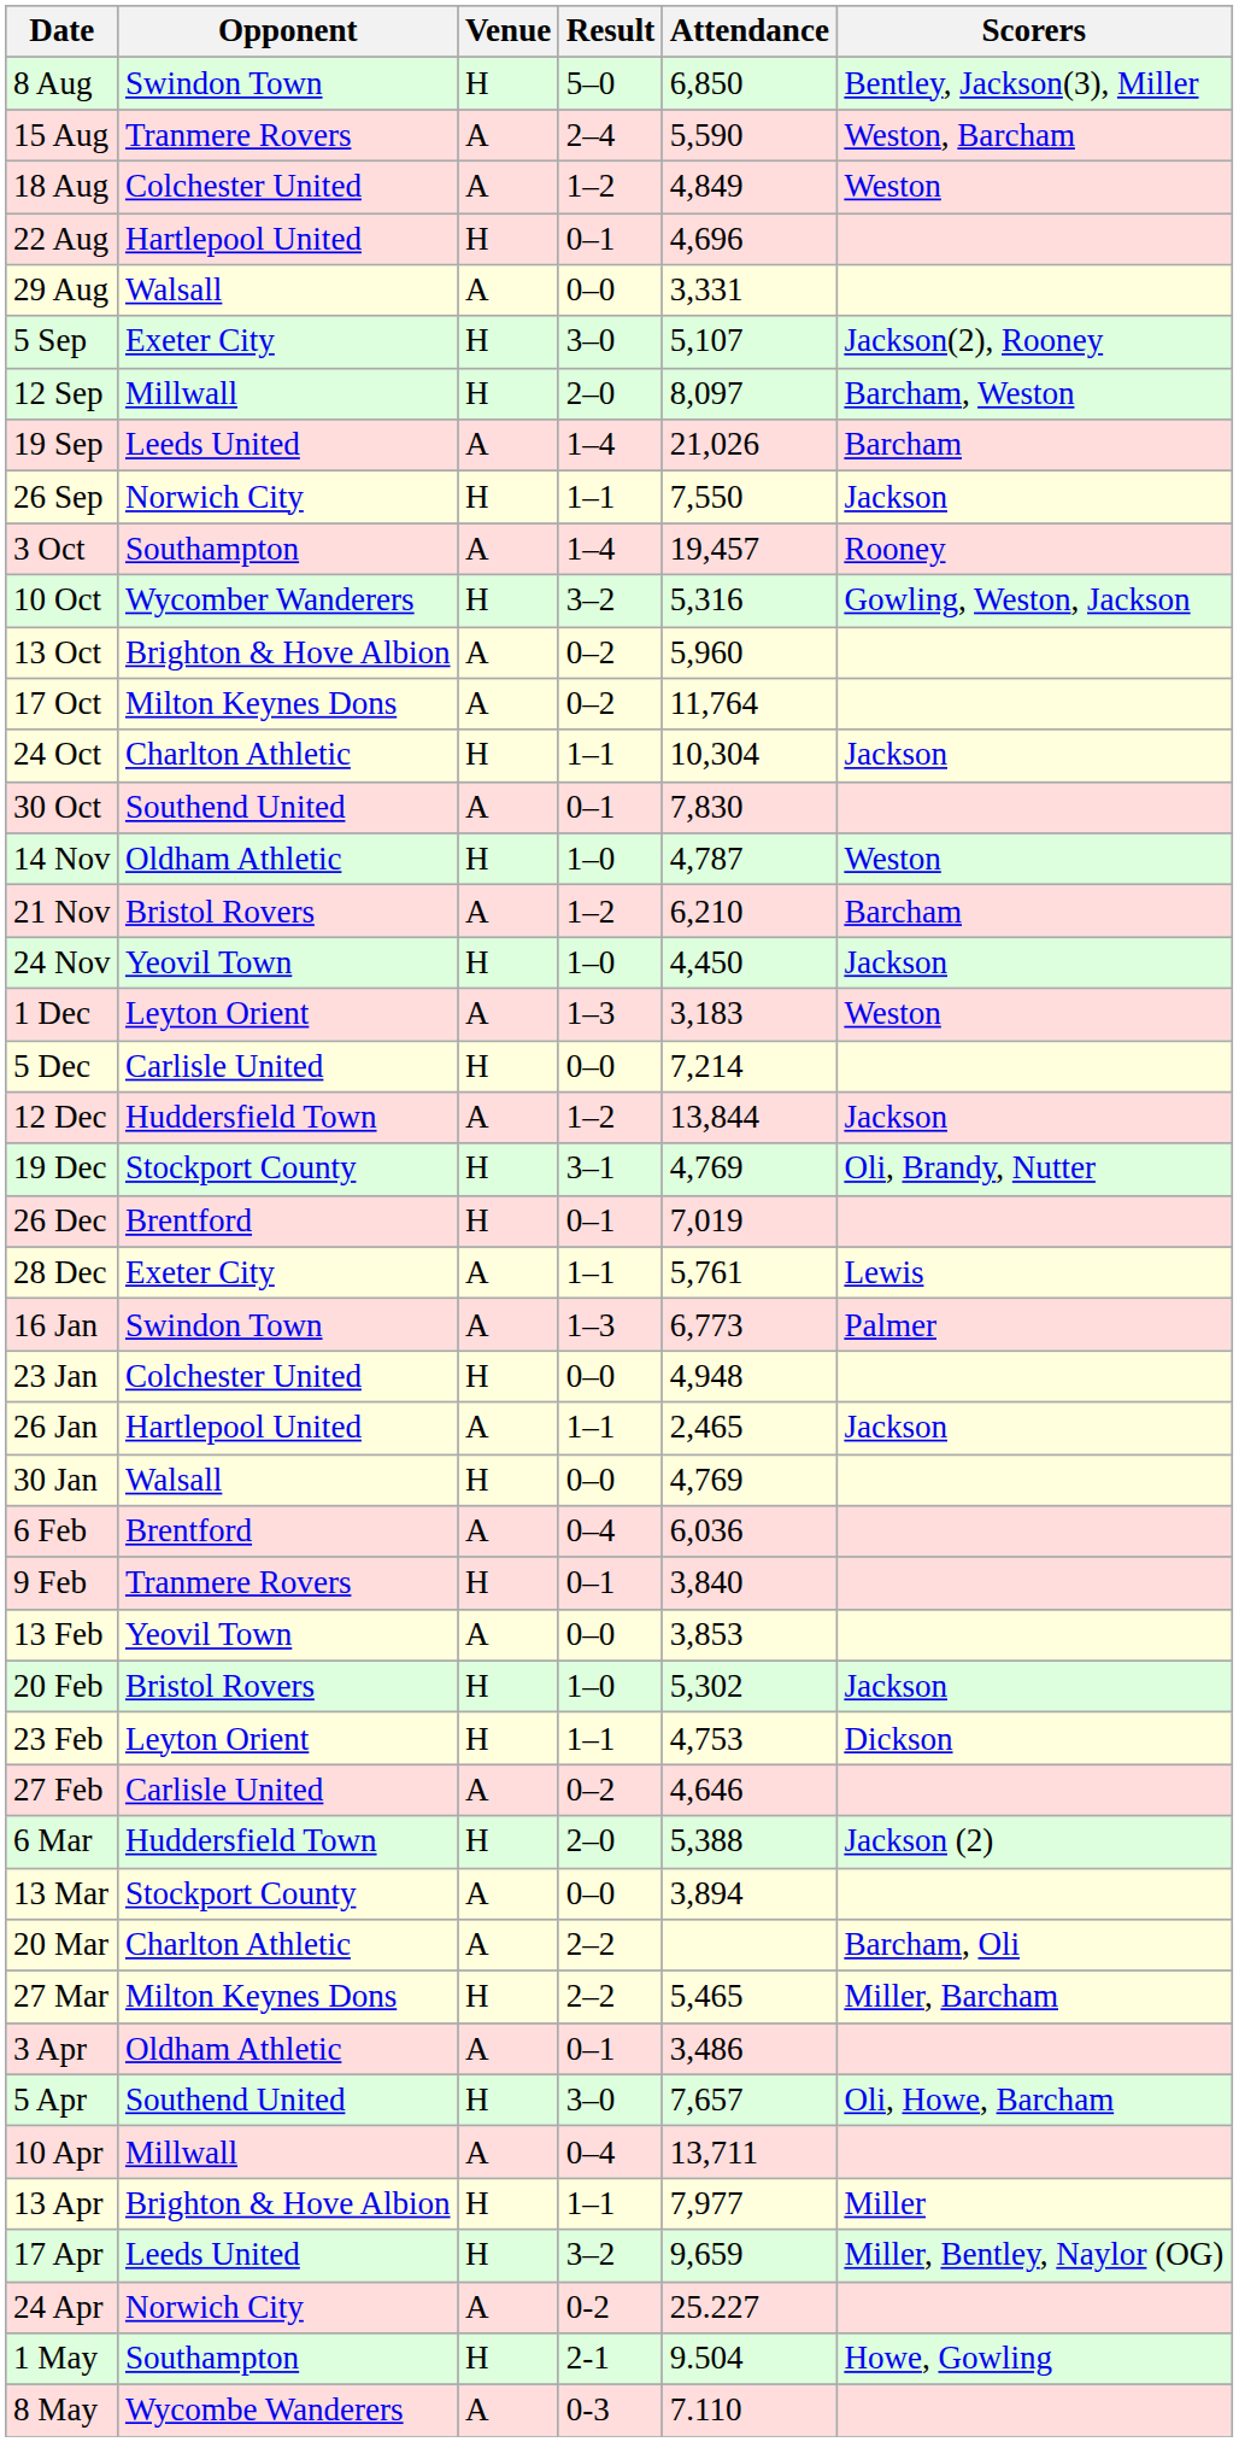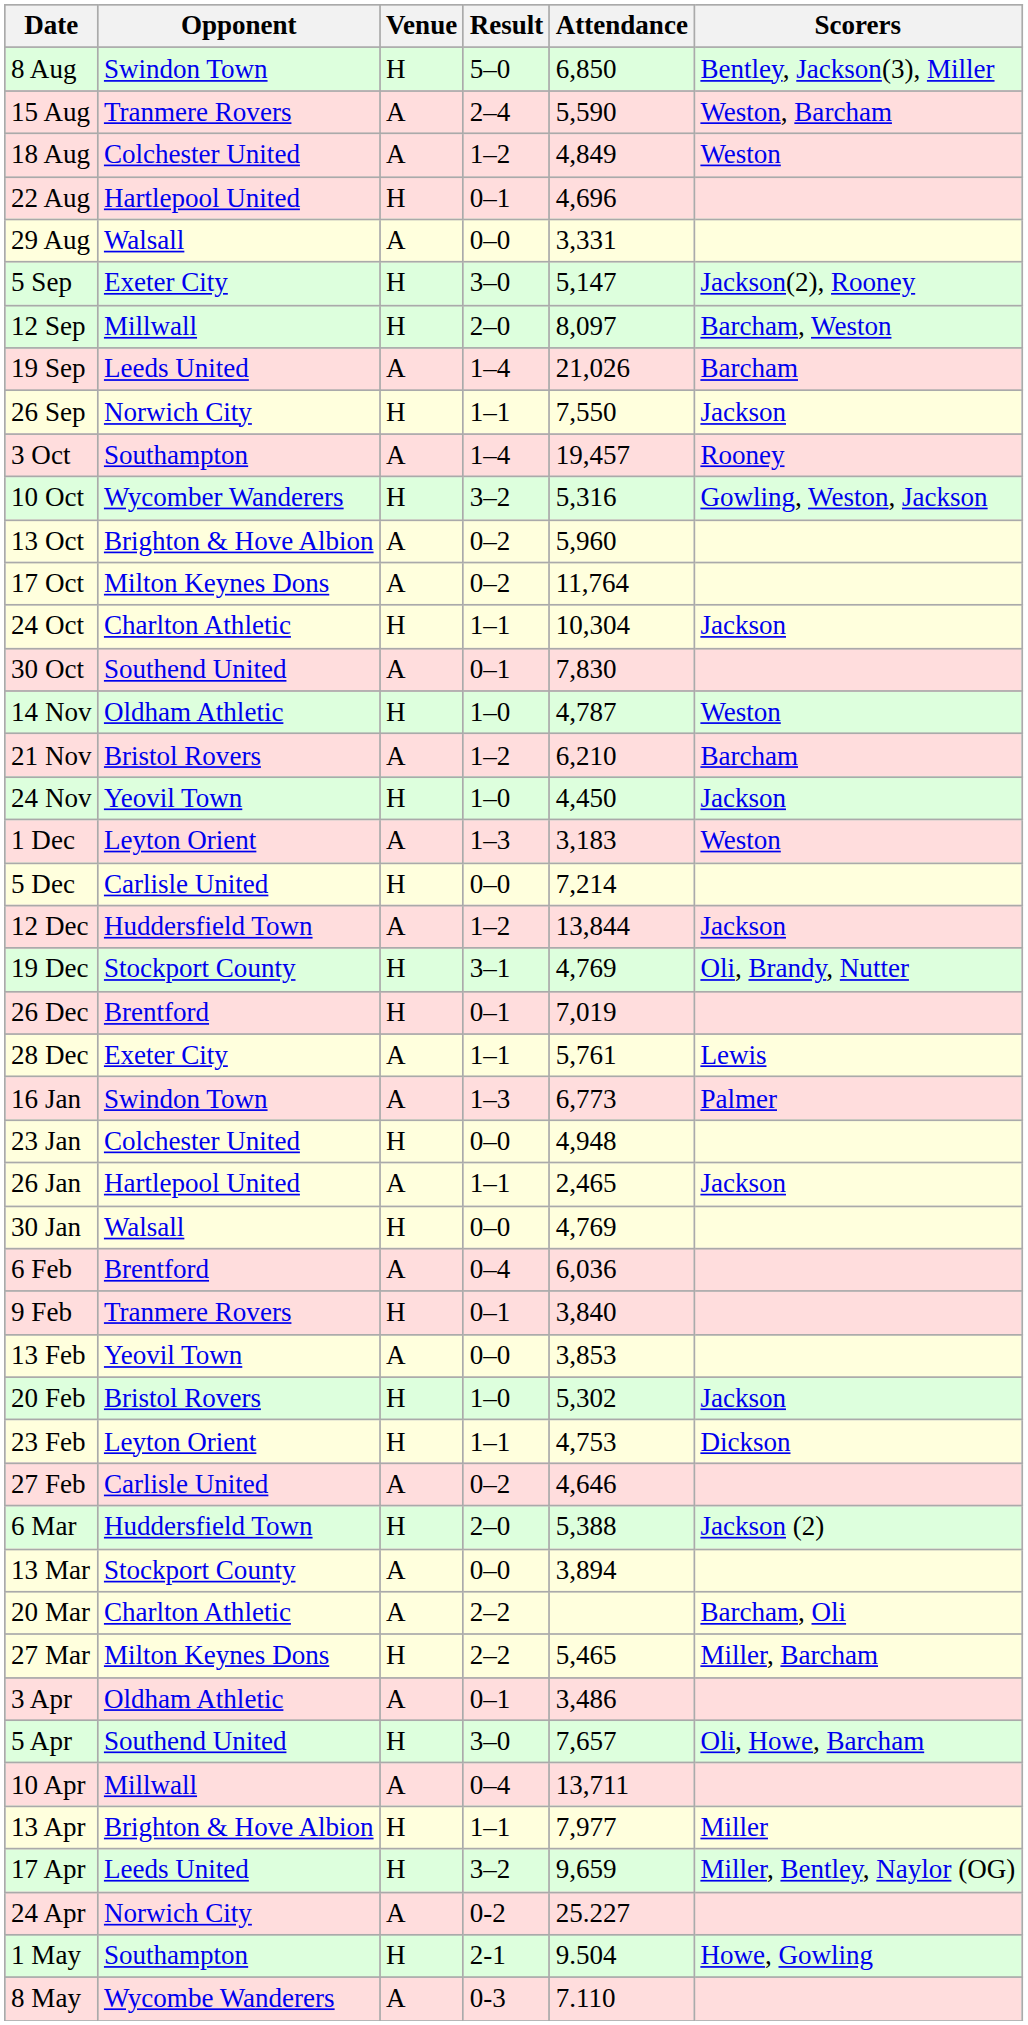5 Sep | Attendance: 5,107 -> 5,147
